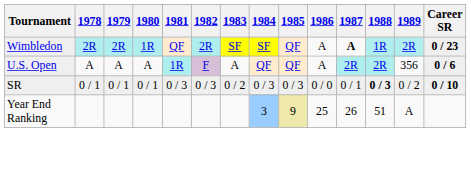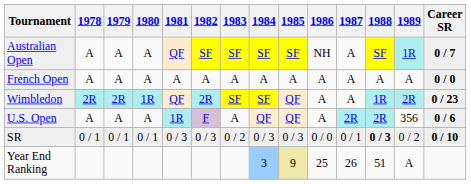+ row: Australian Open | A | A | A | QF | SF | SF | SF | SF | NH | A | SF | 1R | 0 / 7
+ row: French Open | A | A | A | A | A | A | A | A | A | A | A | A | 0 / 0
Wimbledon | 1987: bold -> normal
